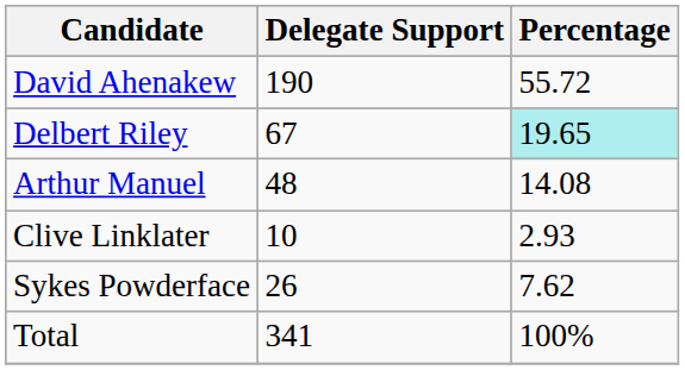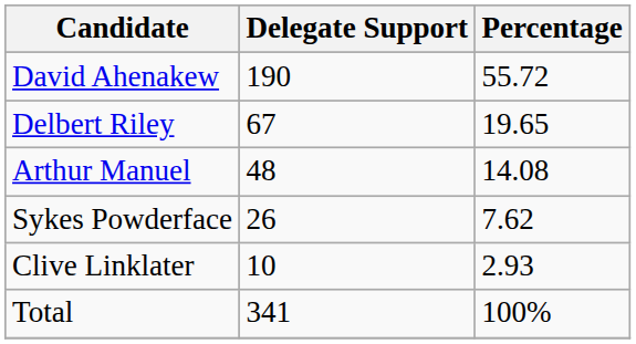Delbert Riley | Percentage: paleturquoise background -> no background
rows swapped: Sykes Powderface <-> Clive Linklater
